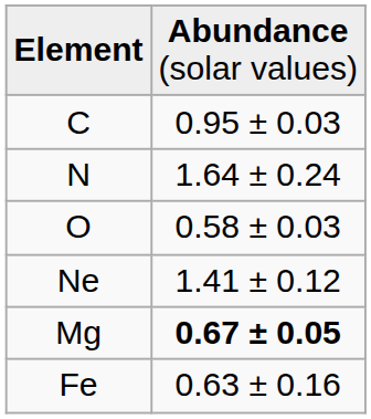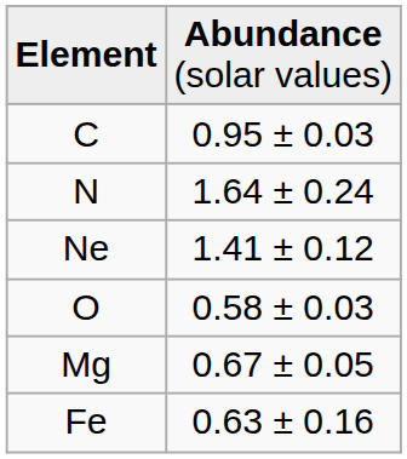rows swapped: O <-> Ne
Mg | column 2: bold -> normal
